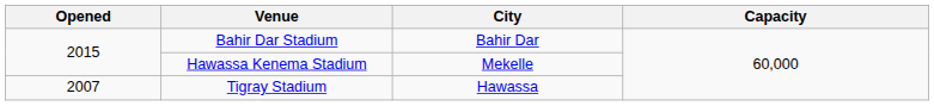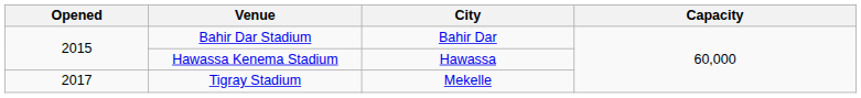Hawassa Kenema Stadium | City: Mekelle -> Hawassa
Tigray Stadium | Opened: 2007 -> 2017
Tigray Stadium | City: Hawassa -> Mekelle
